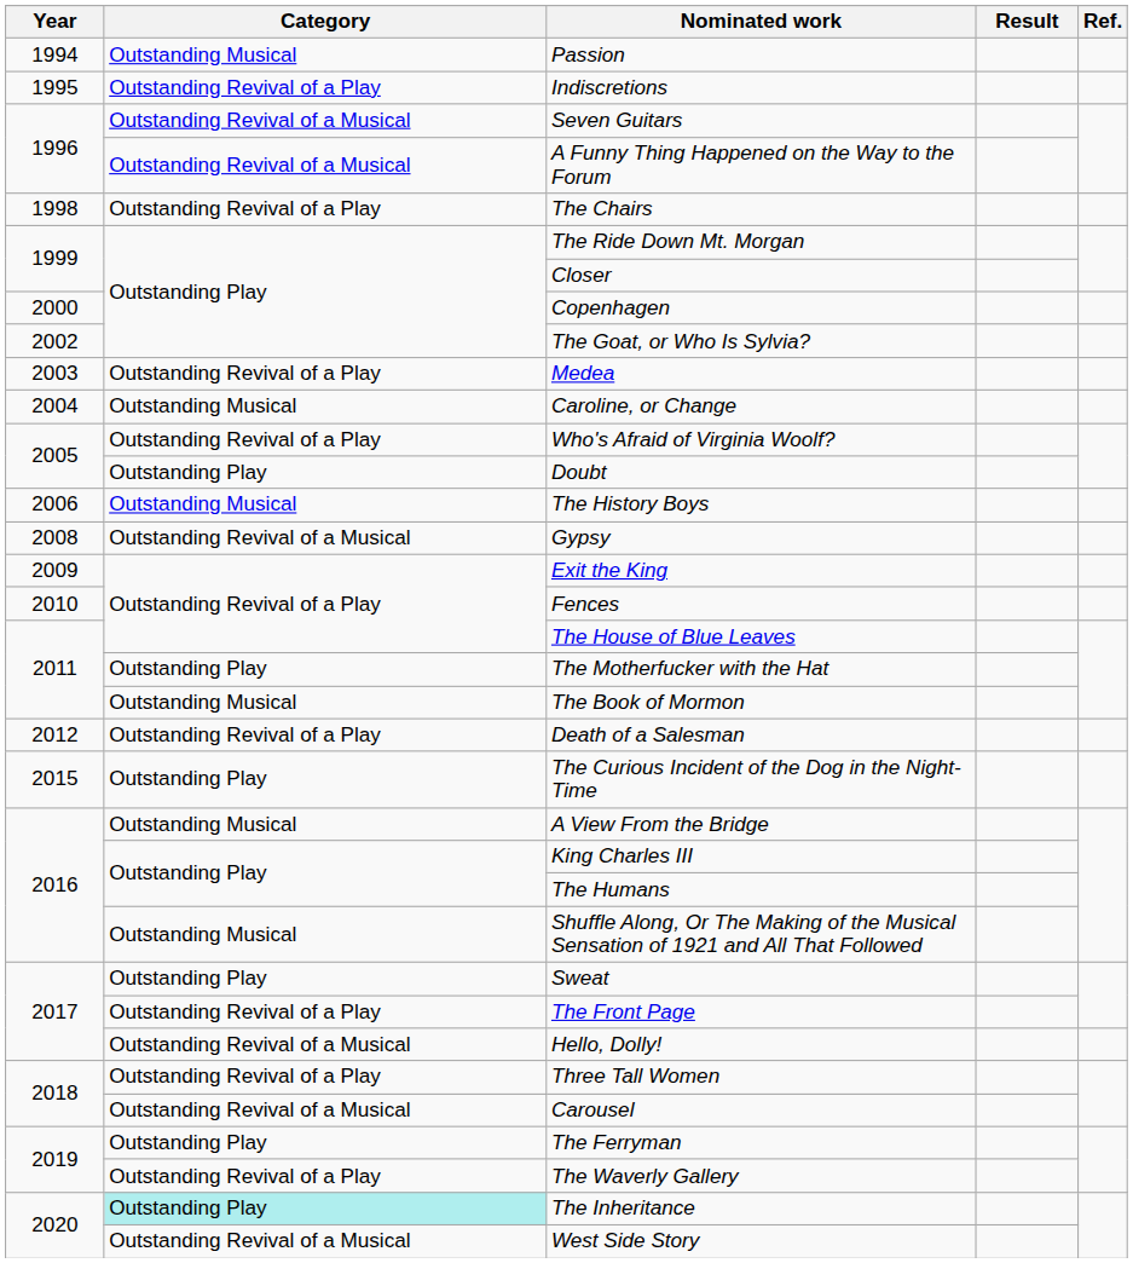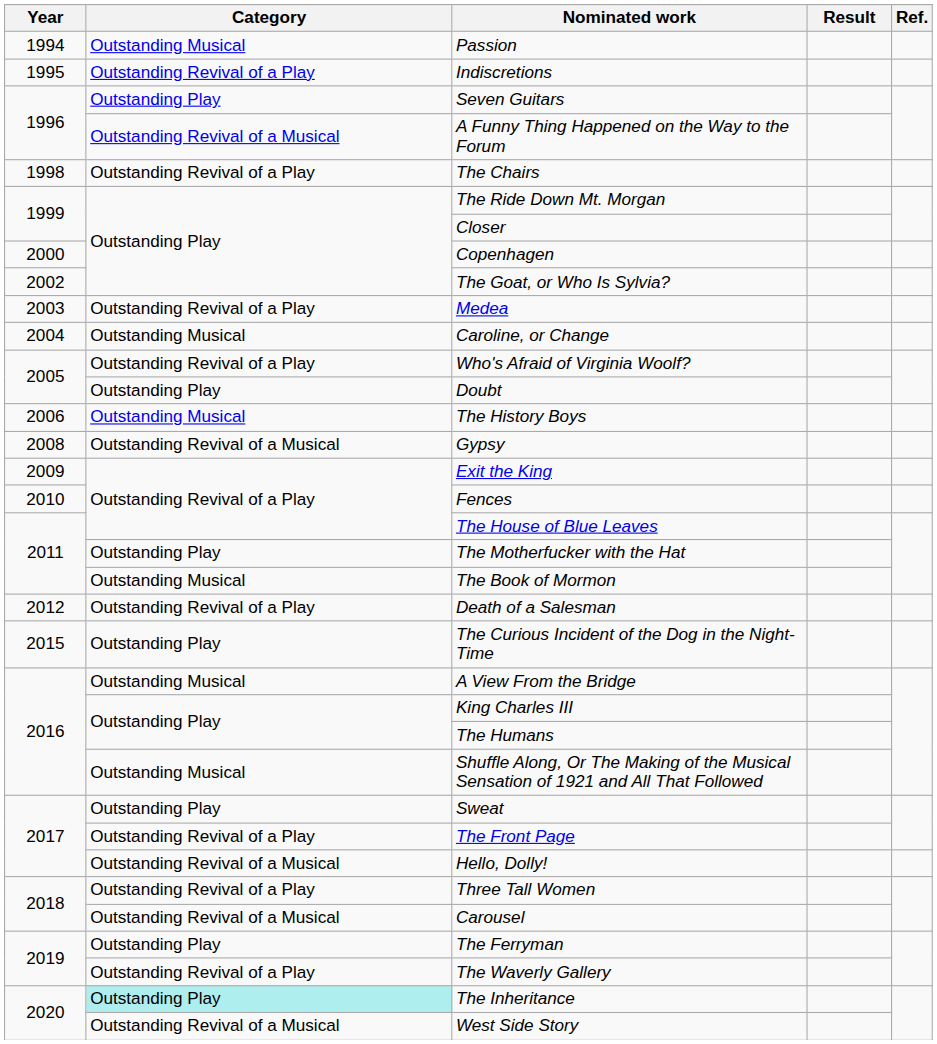Seven Guitars | Category: Outstanding Revival of a Musical -> Outstanding Play
